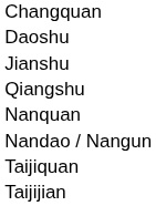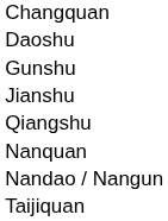+ row: Gunshu
- row: Taijijian
